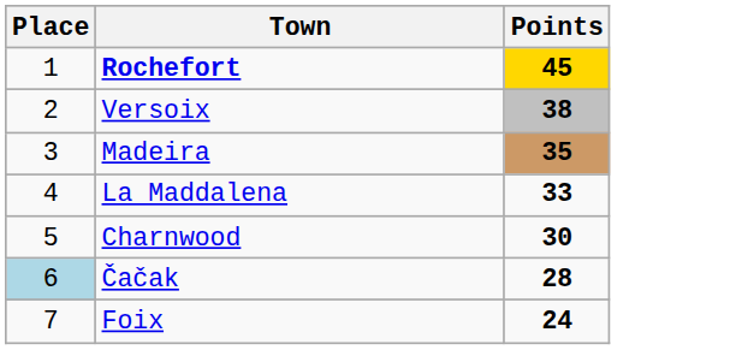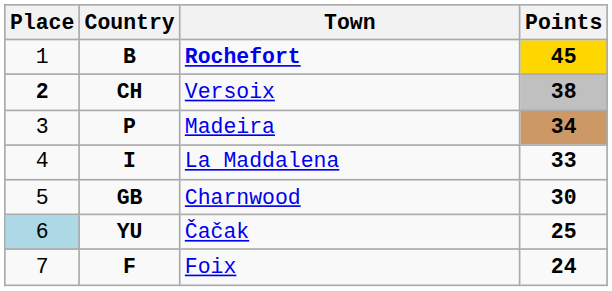+ column: Country | B | CH | P | I | GB | YU | F
Versoix | Place: normal -> bold
Madeira | Points: 35 -> 34
Čačak | Points: 28 -> 25
